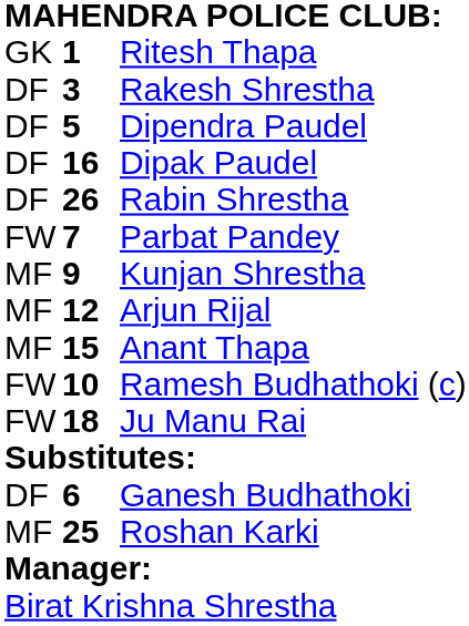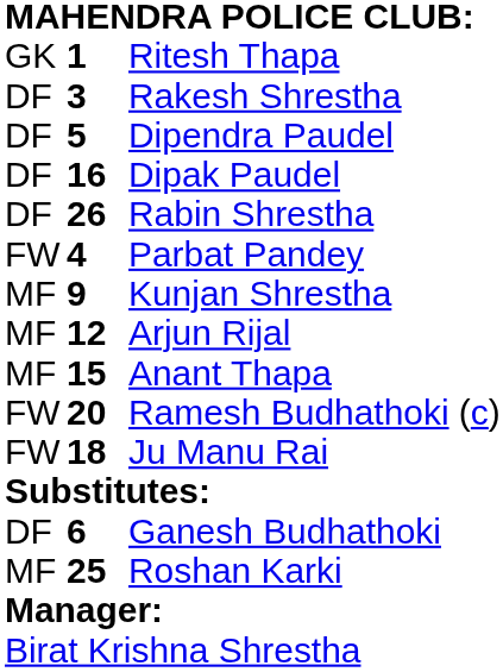Parbat Pandey | column 2: 7 -> 4
Ramesh Budhathoki (c) | column 2: 10 -> 20
